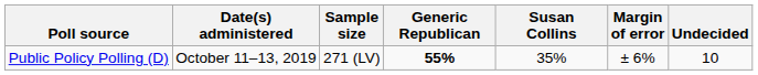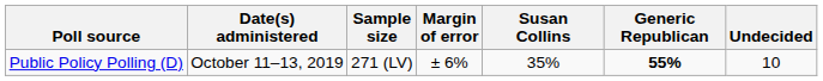columns swapped: Margin of error <-> Generic Republican
